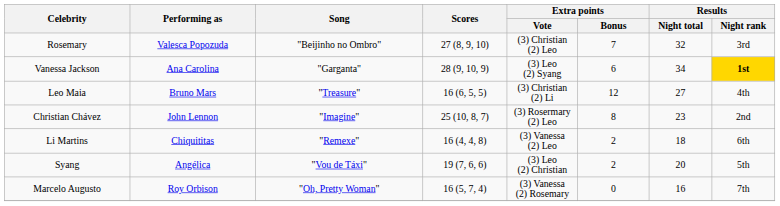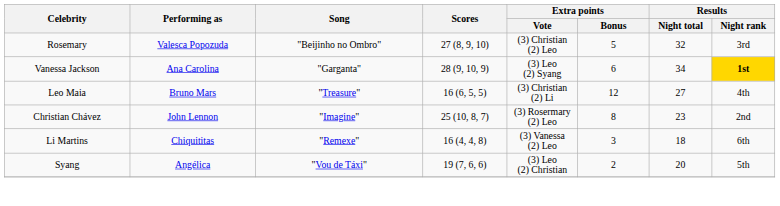Rosemary | Extra points / Bonus: 7 -> 5
Li Martins | Extra points / Bonus: 2 -> 3
- row: Marcelo Augusto | Roy Orbison | "Oh, Pretty Woman" | 16 (5, 7, 4) | (3) Vanessa (2) Rosemary | 0 | 16 | 7th
